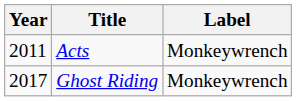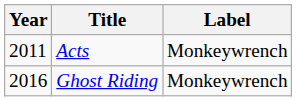Ghost Riding | Year: 2017 -> 2016
